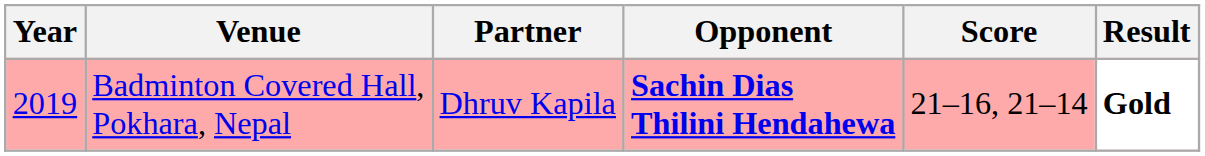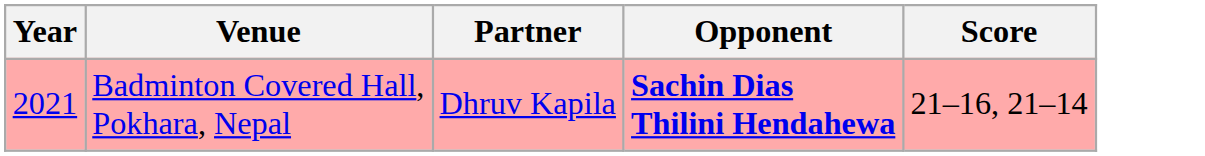- column: Result | Gold
Badminton Covered Hall, Pokhara, Nepal | Year: 2019 -> 2021
